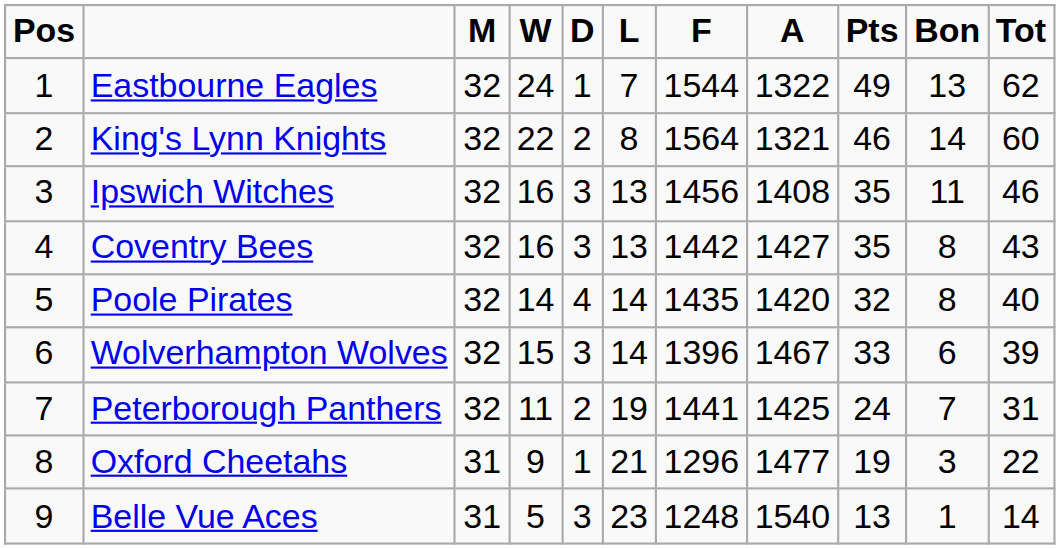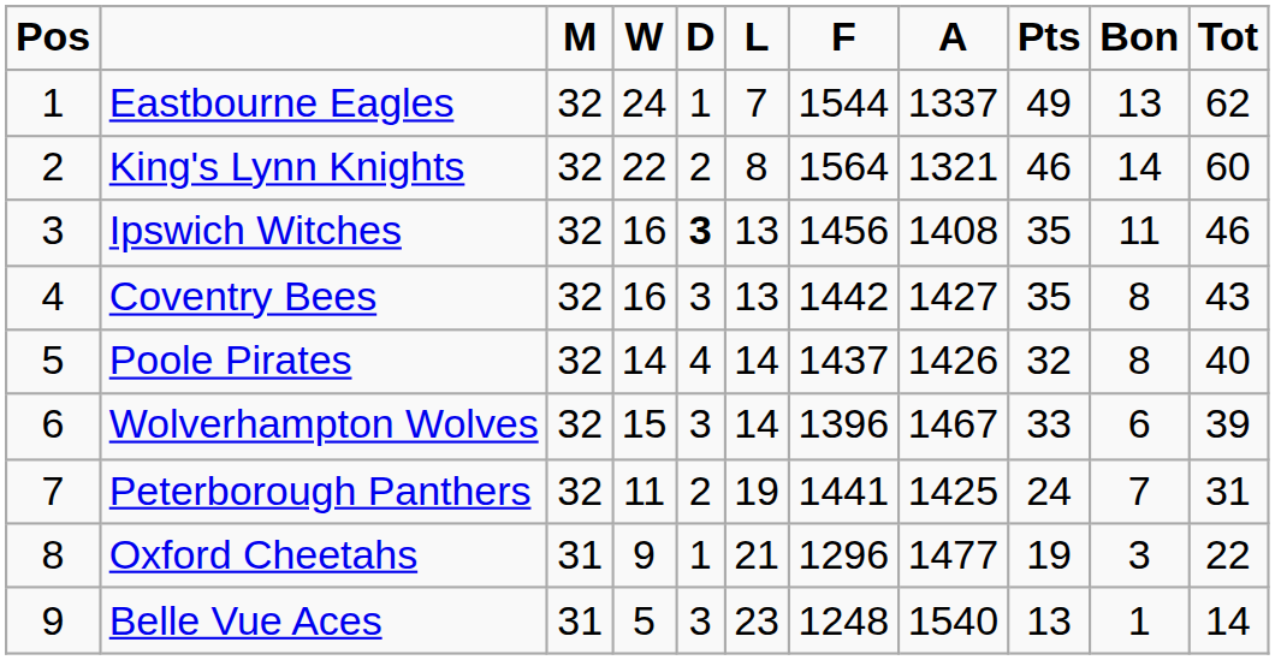Eastbourne Eagles | A: 1322 -> 1337
Ipswich Witches | D: normal -> bold
Poole Pirates | F: 1435 -> 1437
Poole Pirates | A: 1420 -> 1426
